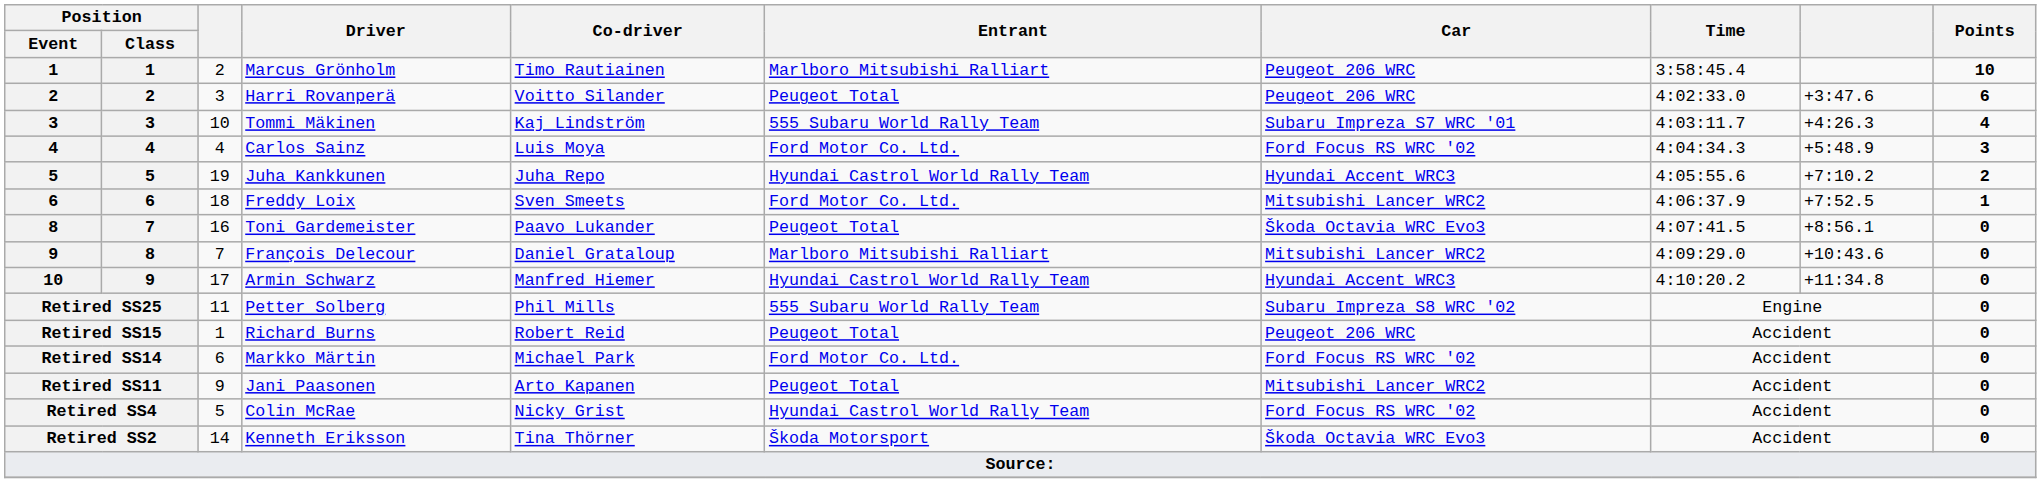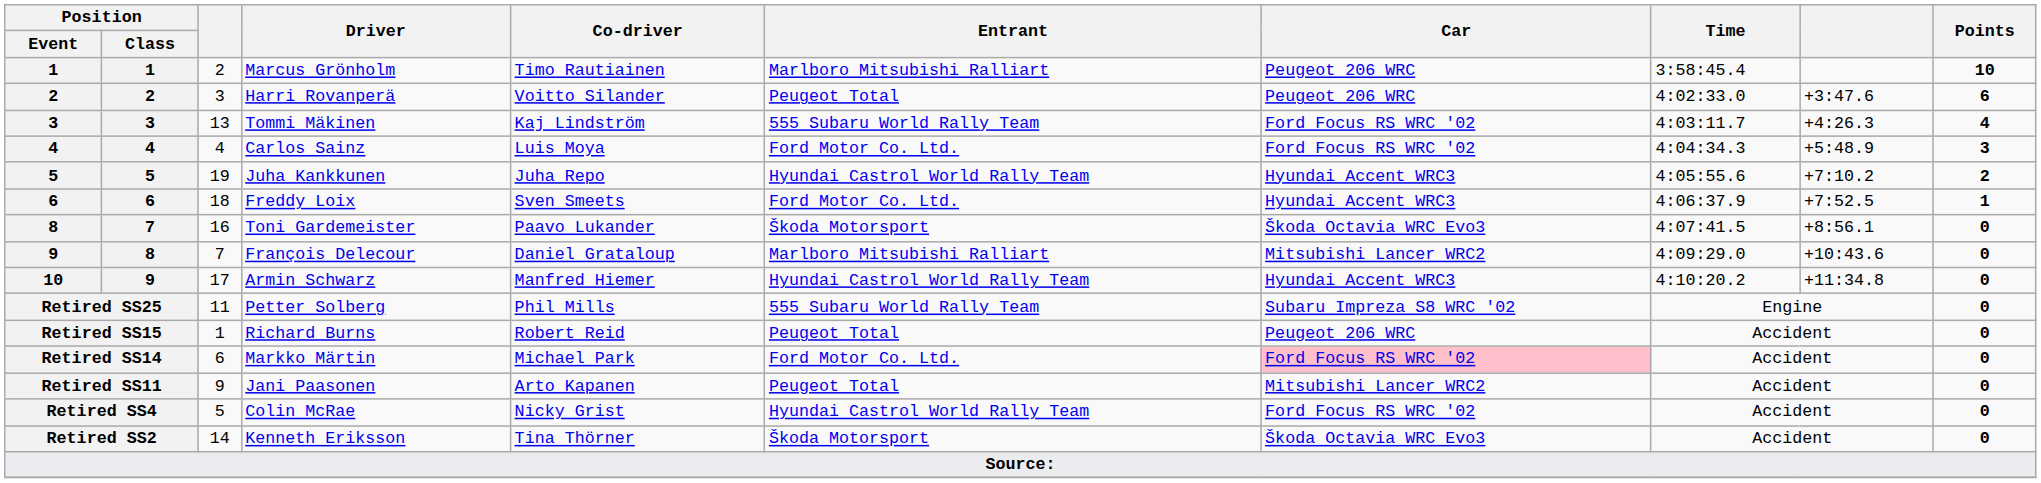Tommi Mäkinen | column 3: 10 -> 13
Tommi Mäkinen | Car: Subaru Impreza S7 WRC '01 -> Ford Focus RS WRC '02
Freddy Loix | Car: Mitsubishi Lancer WRC2 -> Hyundai Accent WRC3
Toni Gardemeister | Entrant: Peugeot Total -> Škoda Motorsport
Markko Märtin | Car: no background -> pink background
